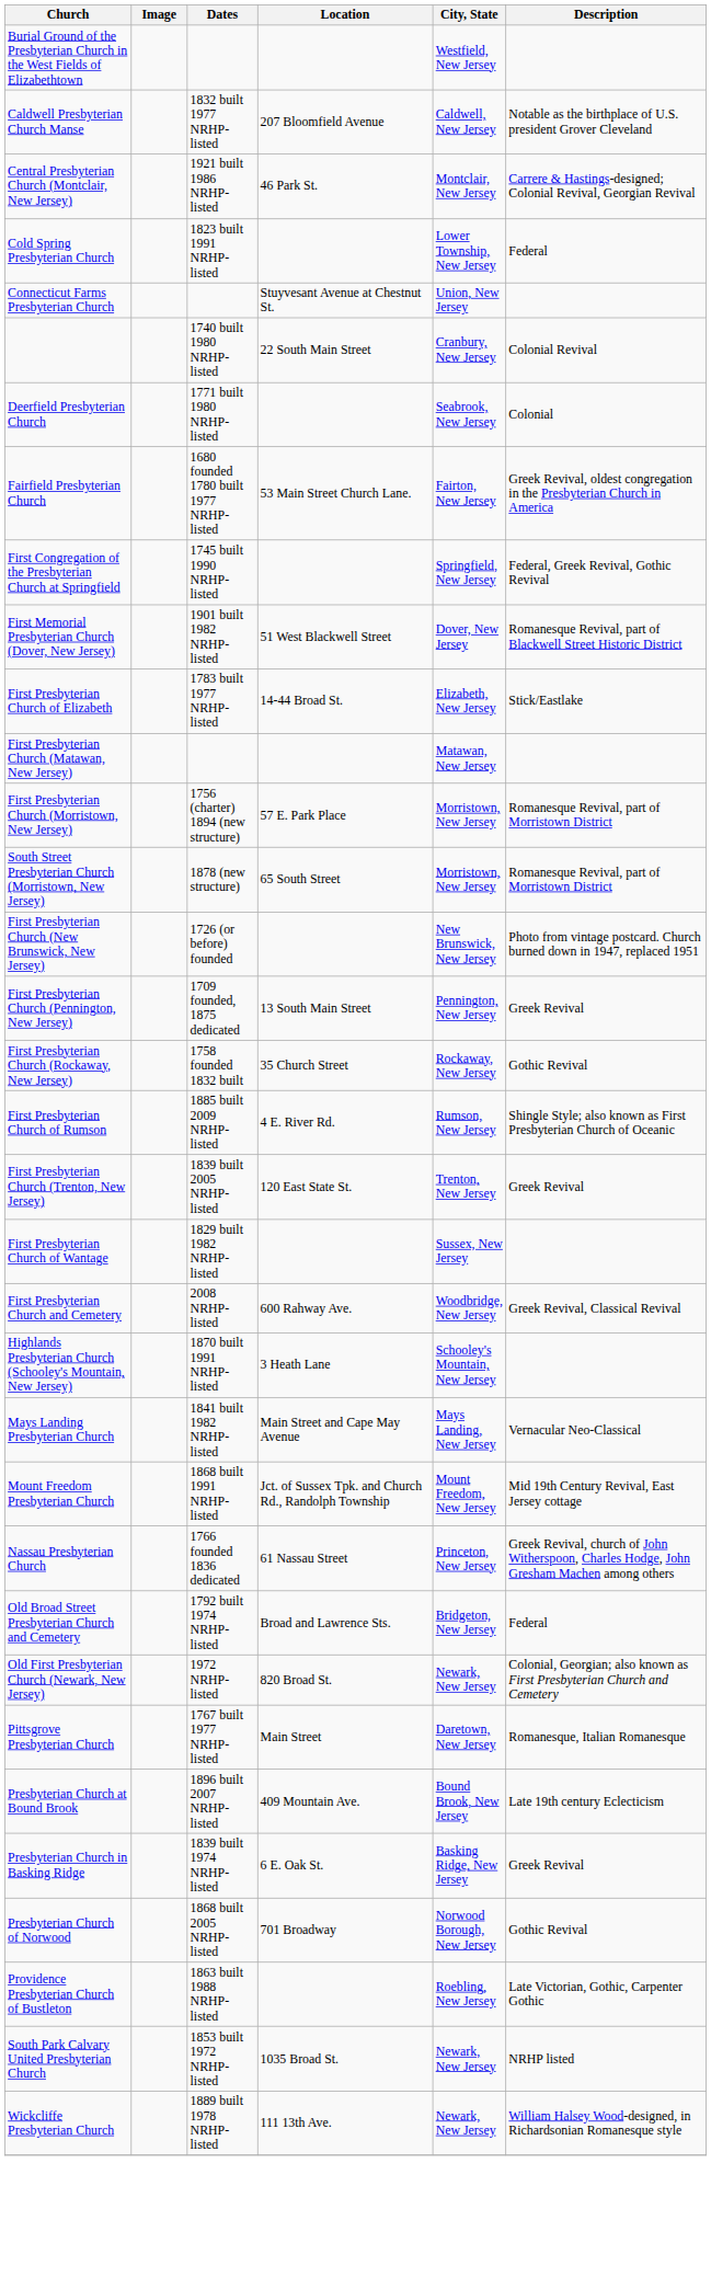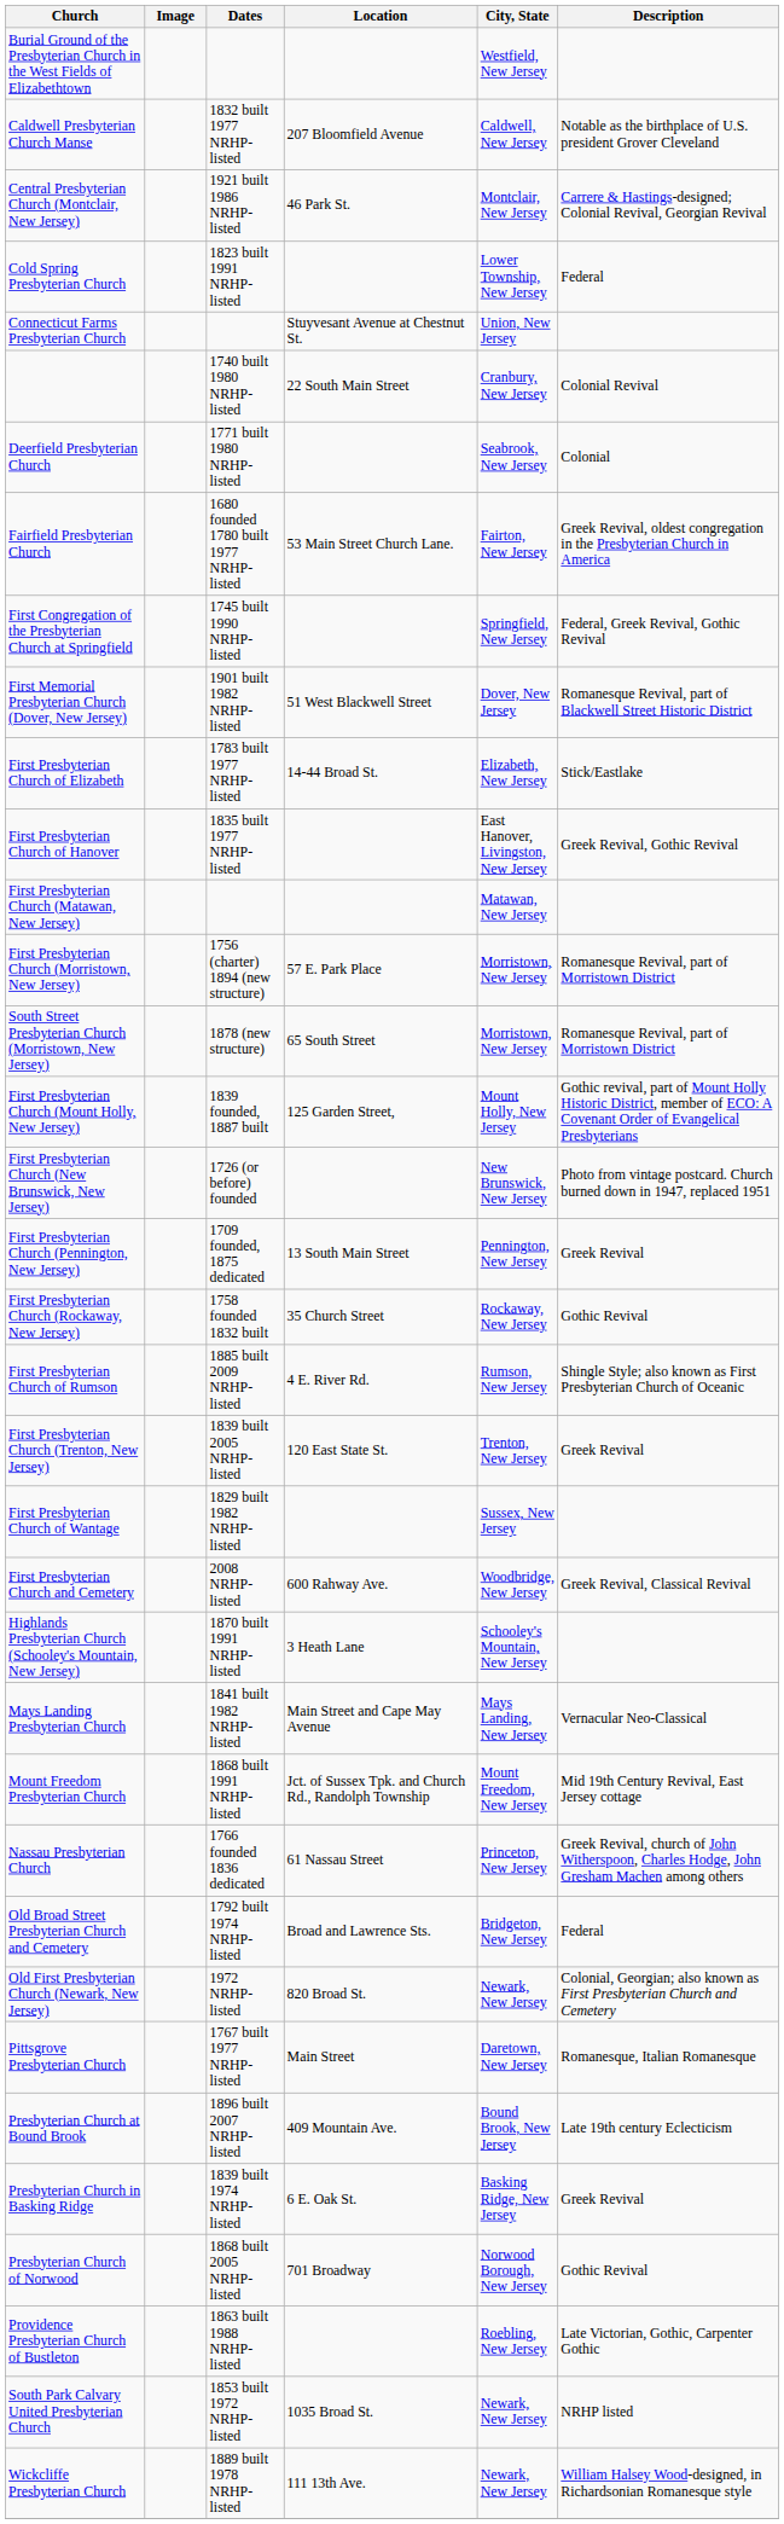+ row: First Presbyterian Church of Hanover | 1835 built 1977 NRHP-listed | East Hanover, Livingston, New Jersey | Greek Revival, Gothic Revival
+ row: First Presbyterian Church (Mount Holly, New Jersey) | 1839 founded, 1887 built | 125 Garden Street, | Mount Holly, New Jersey | Gothic revival, part of Mount Holly Historic District, member of ECO: A Covenant Order of Evangelical Presbyterians
